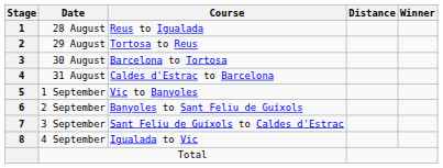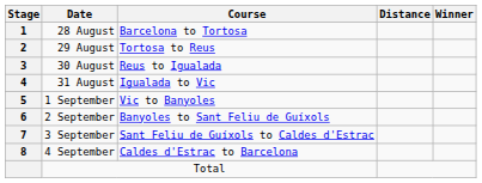28 August | Course: Reus to Igualada -> Barcelona to Tortosa
30 August | Course: Barcelona to Tortosa -> Reus to Igualada
31 August | Course: Caldes d'Estrac to Barcelona -> Igualada to Vic
4 September | Course: Igualada to Vic -> Caldes d'Estrac to Barcelona
